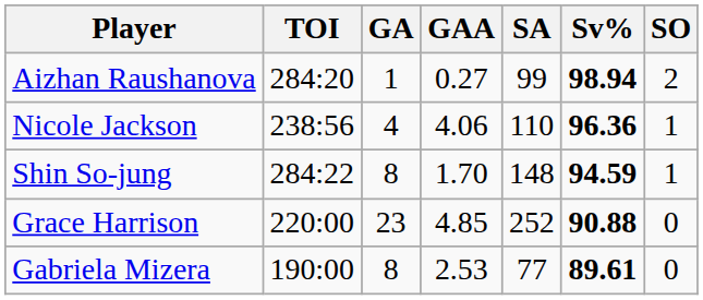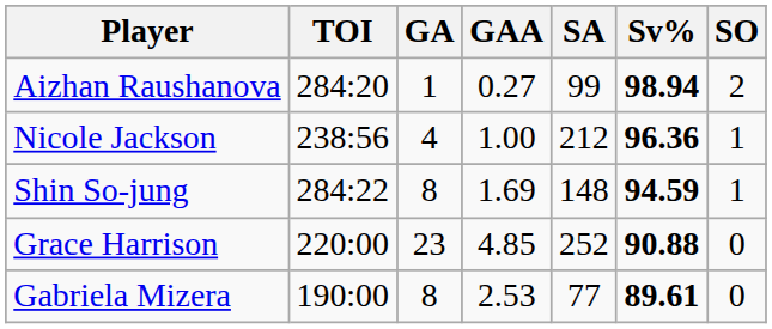Nicole Jackson | GAA: 4.06 -> 1.00
Nicole Jackson | SA: 110 -> 212
Shin So-jung | GAA: 1.70 -> 1.69
